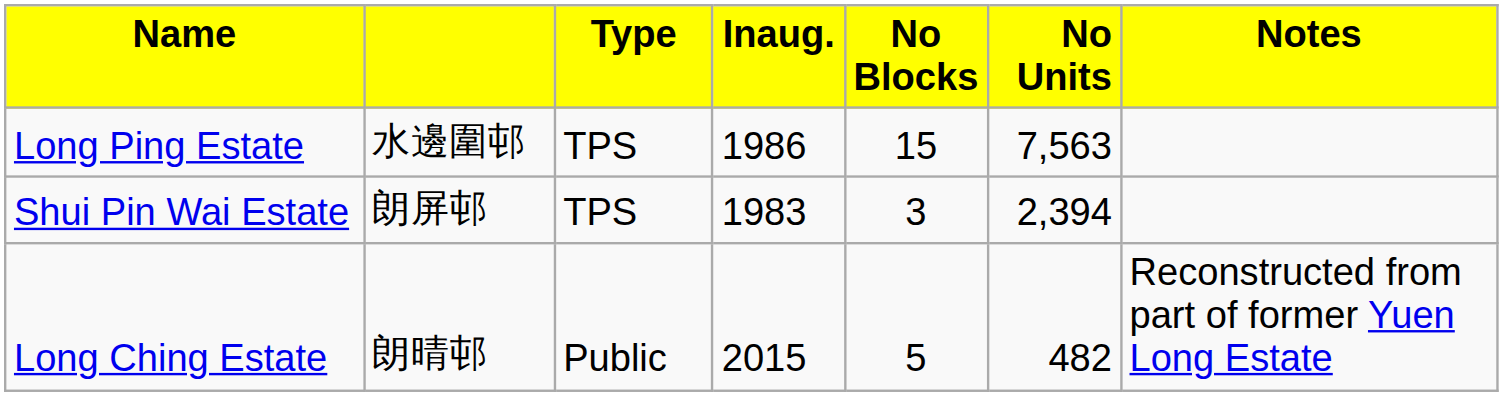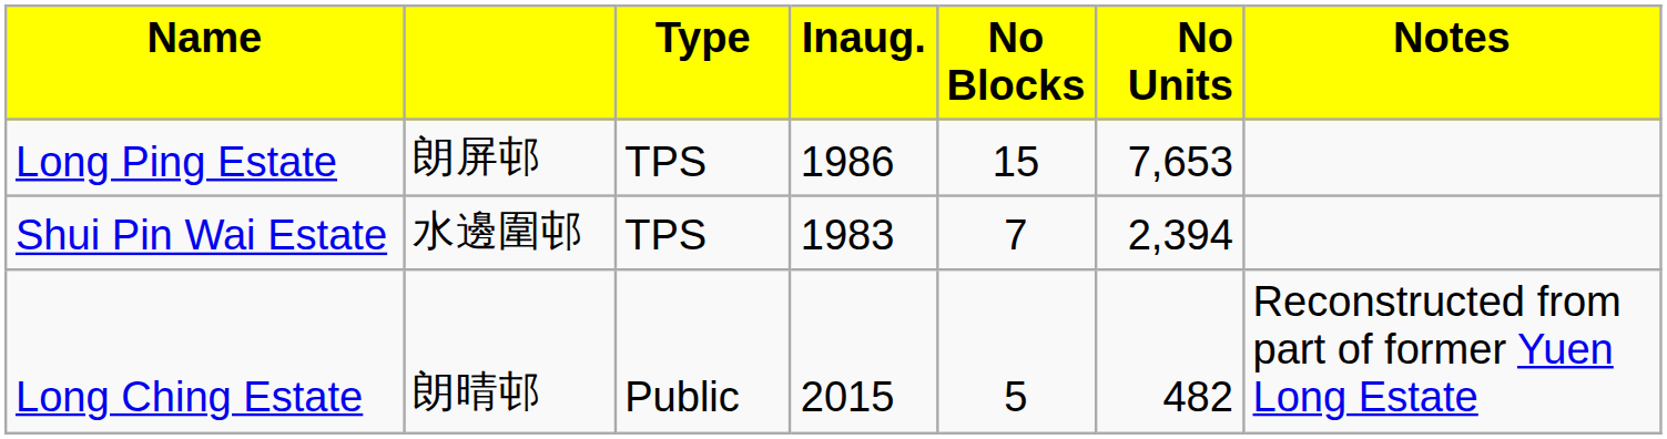Long Ping Estate | column 2: 水邊圍邨 -> 朗屏邨
Long Ping Estate | column 6: 7,563 -> 7,653
Shui Pin Wai Estate | column 2: 朗屏邨 -> 水邊圍邨
Shui Pin Wai Estate | column 5: 3 -> 7
